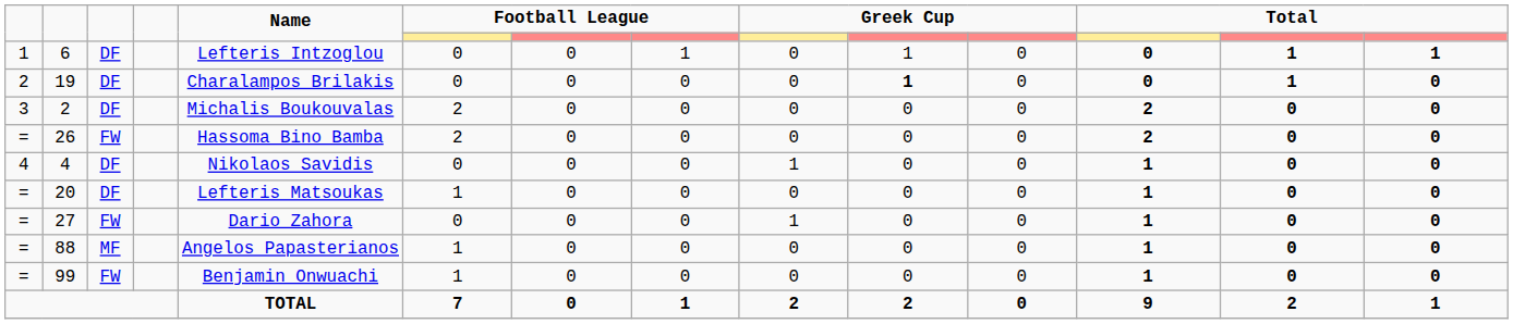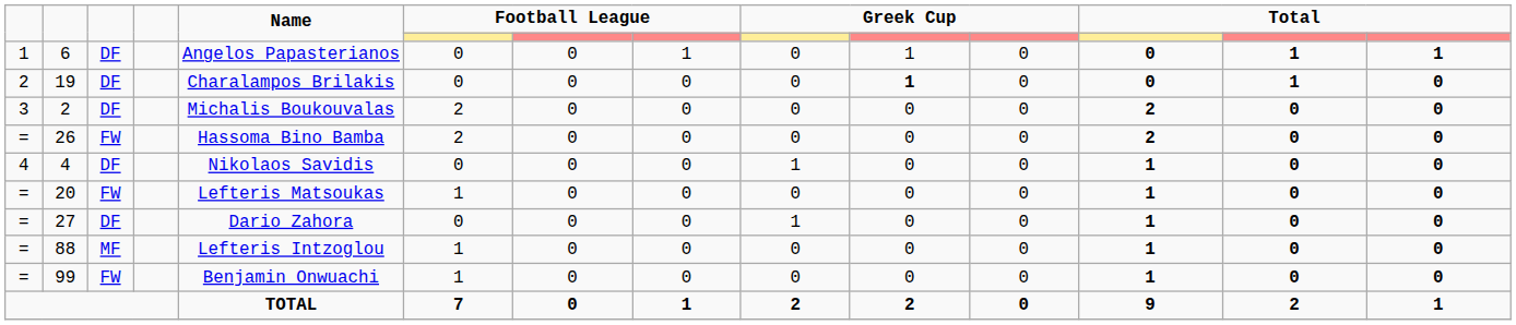6 | Name: Lefteris Intzoglou -> Angelos Papasterianos
20 | column 3: DF -> FW
27 | column 3: FW -> DF
88 | Name: Angelos Papasterianos -> Lefteris Intzoglou
